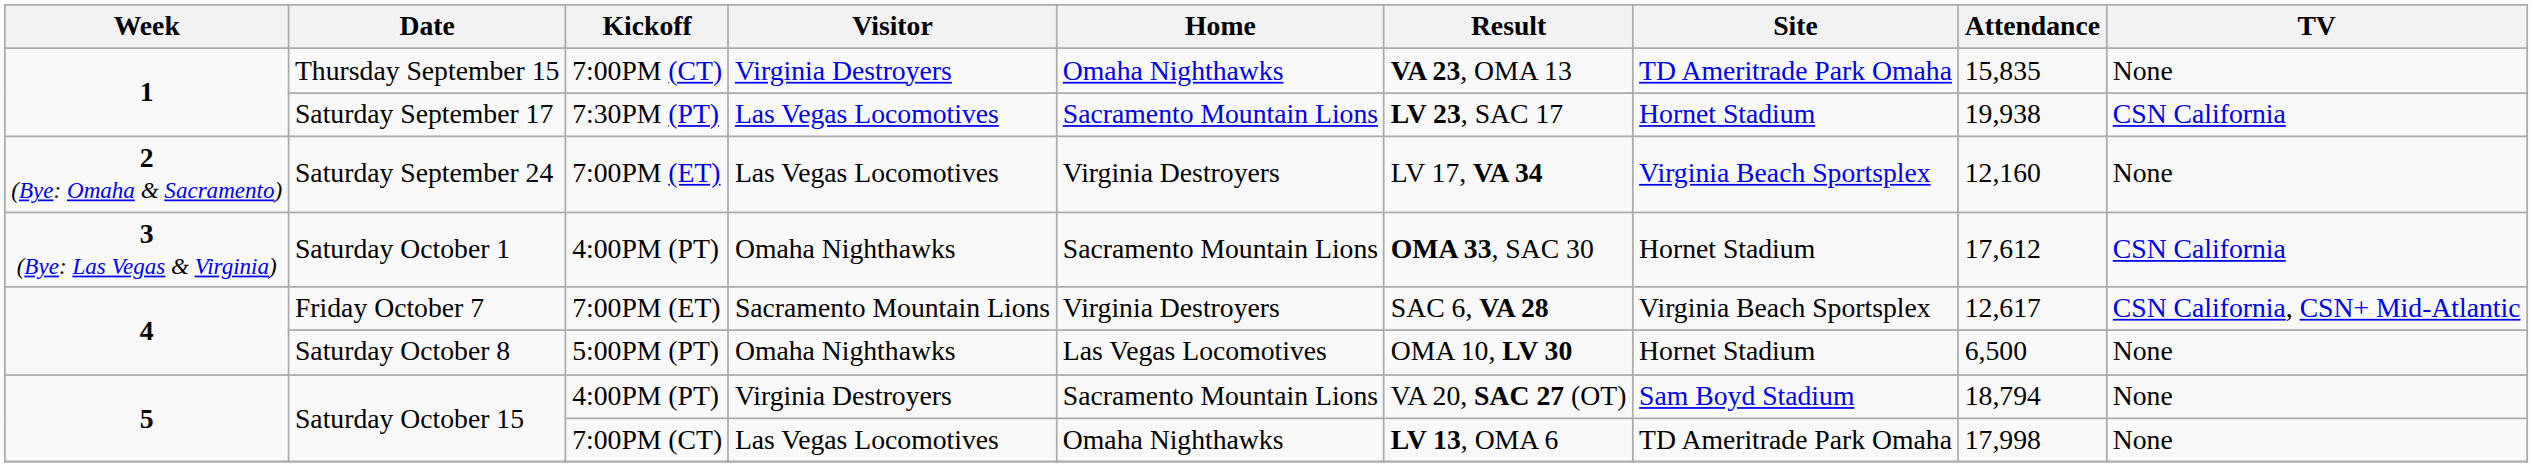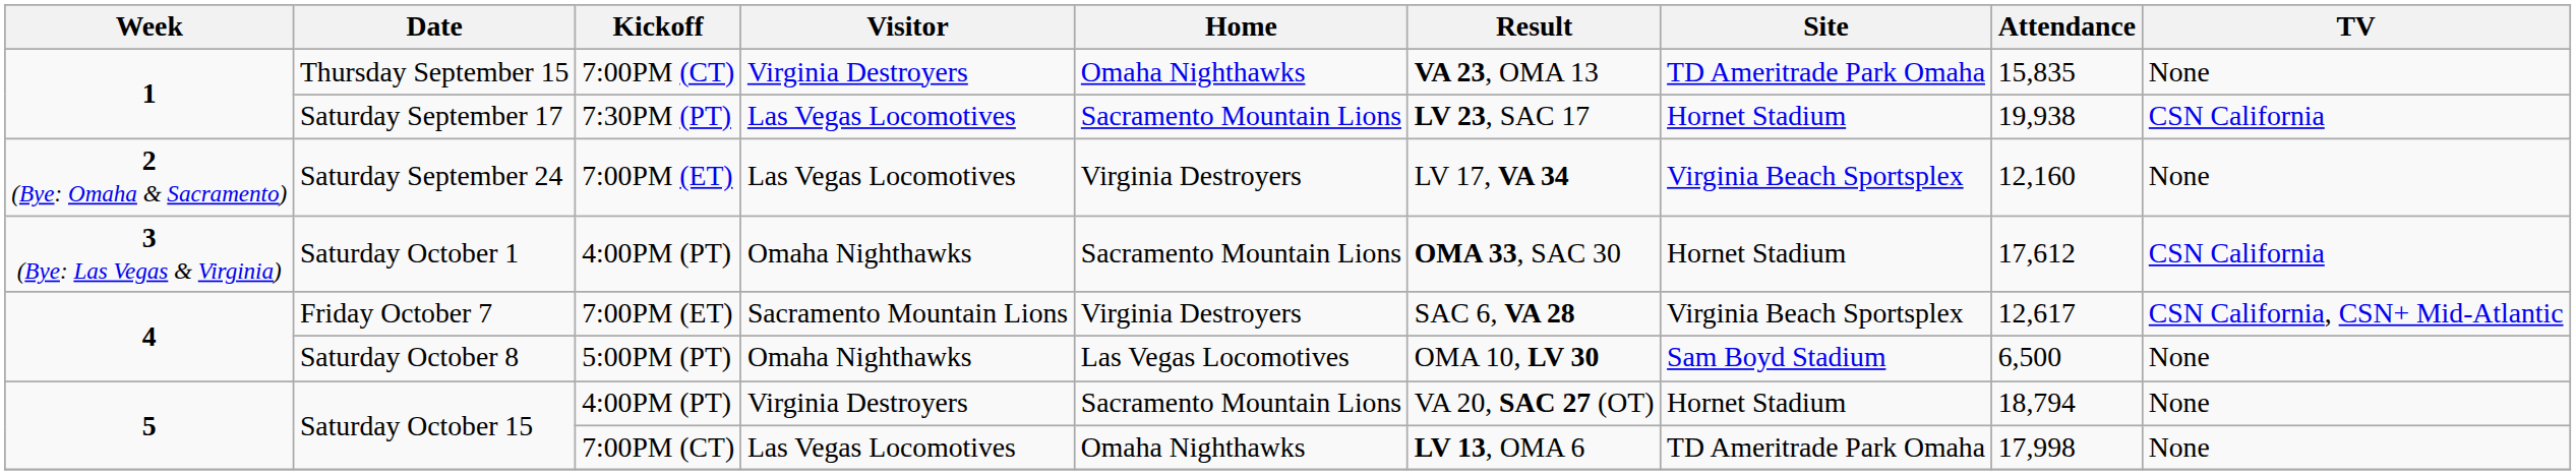Saturday October 8 | Site: Hornet Stadium -> Sam Boyd Stadium
Saturday October 15 / 4:00PM (PT) | Site: Sam Boyd Stadium -> Hornet Stadium
